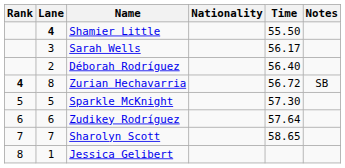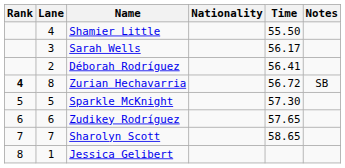Shamier Little | Lane: bold -> normal
Déborah Rodríguez | Time: 56.40 -> 56.41
Zudikey Rodríguez | Time: 57.64 -> 57.65
